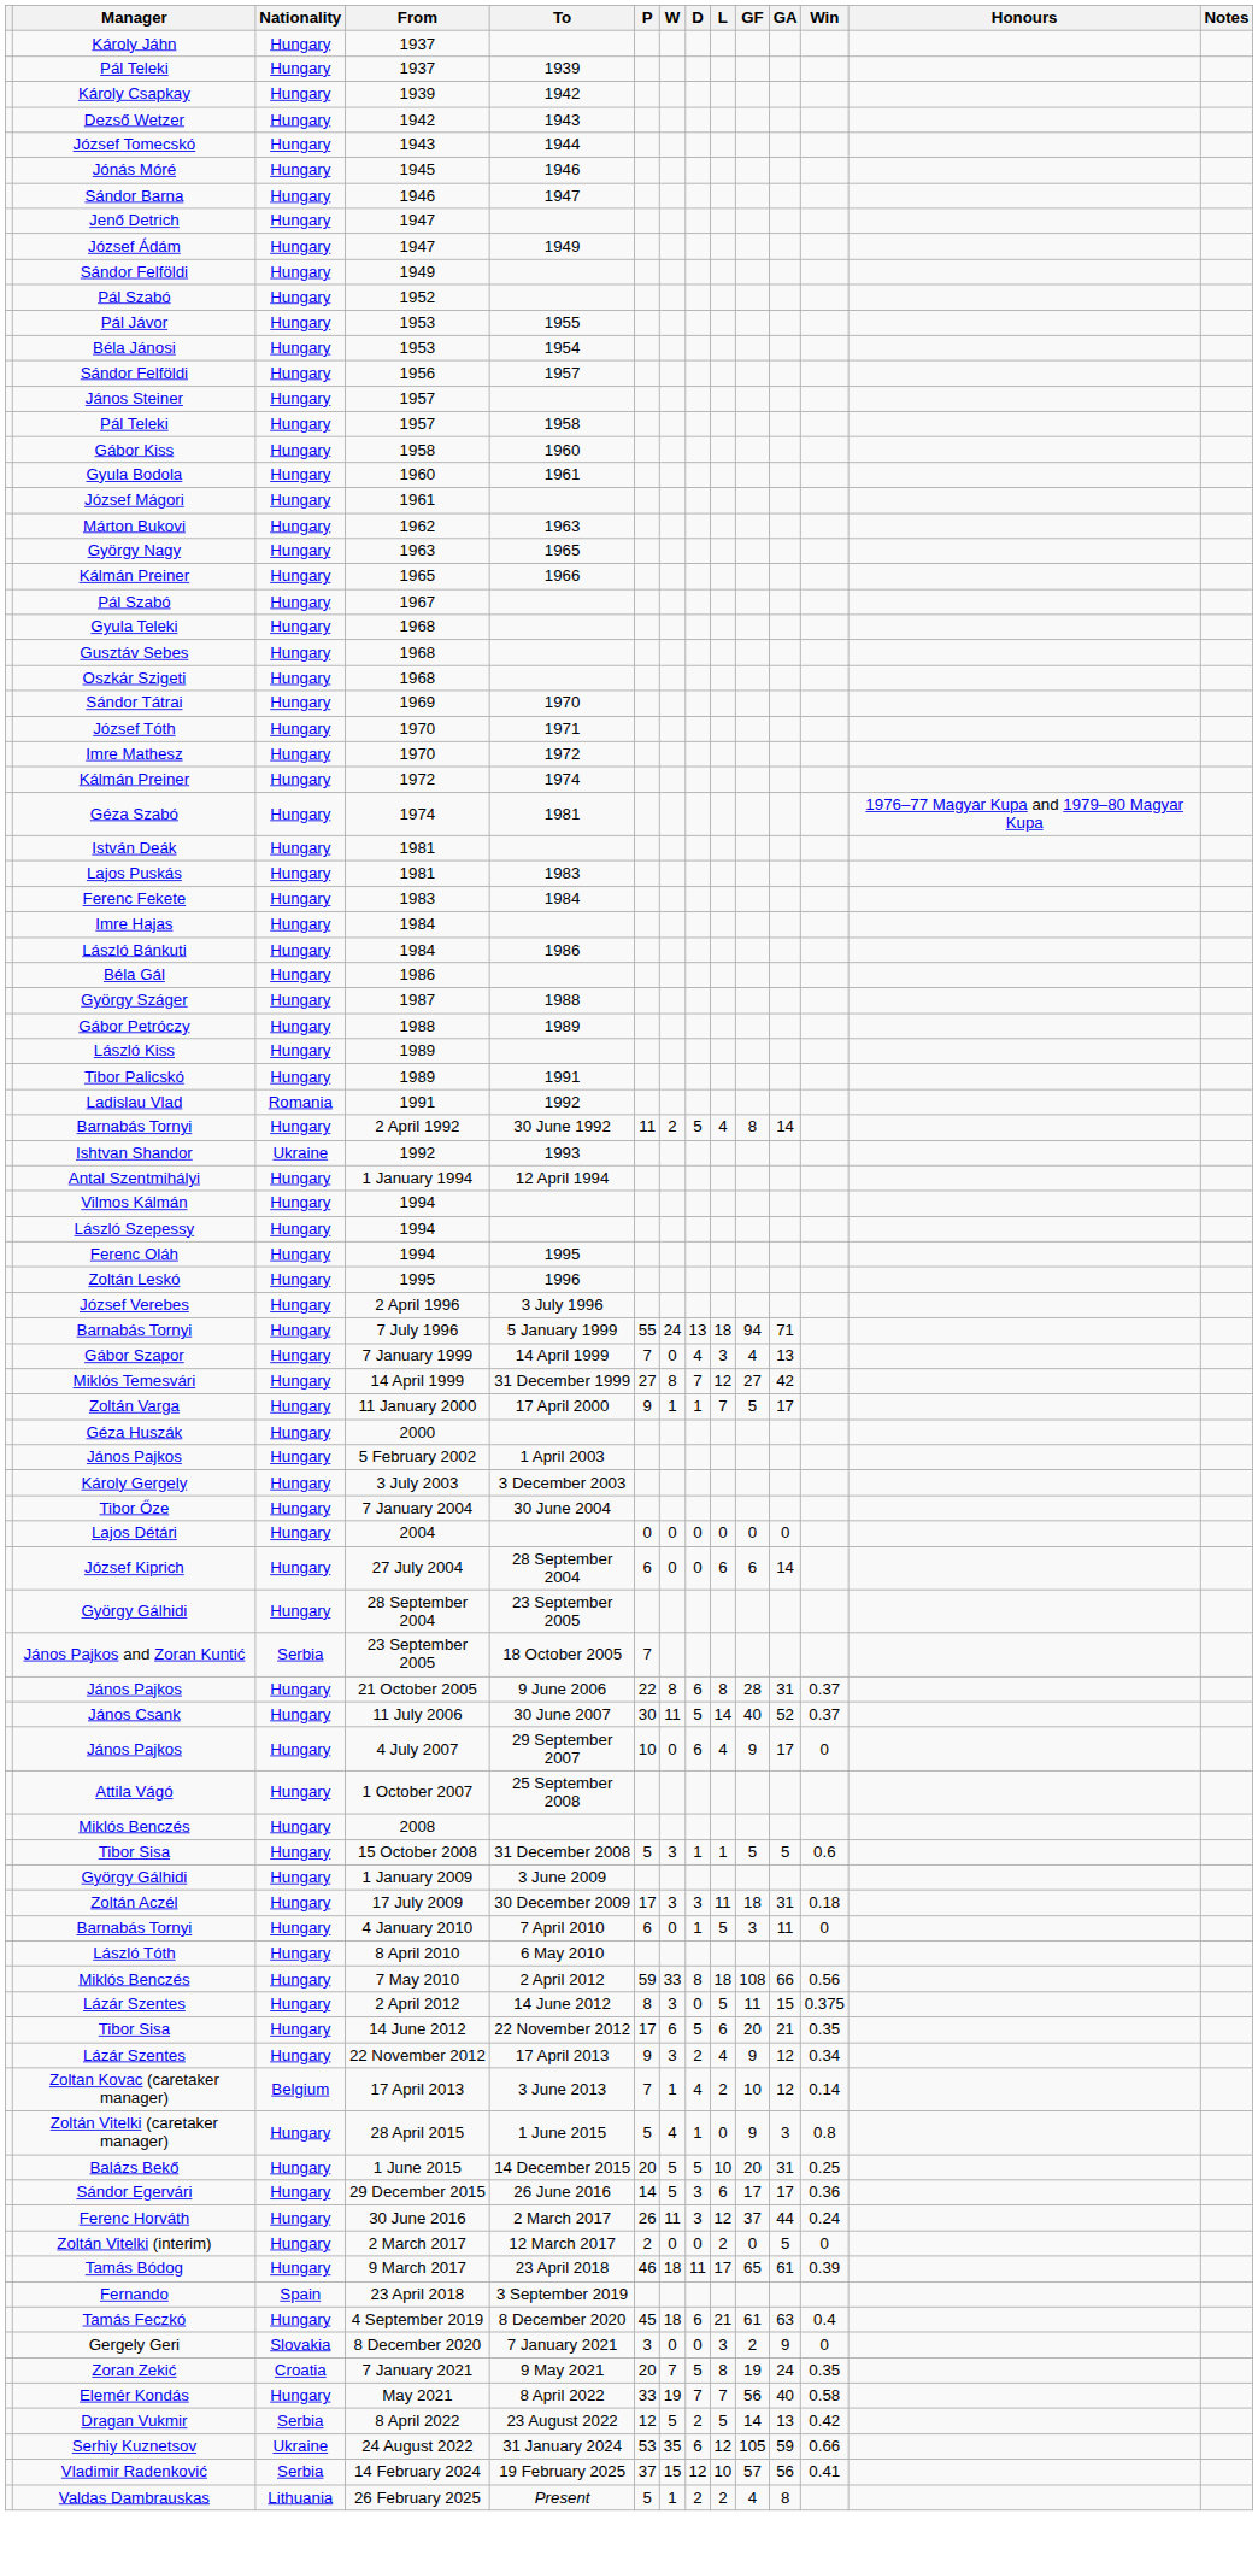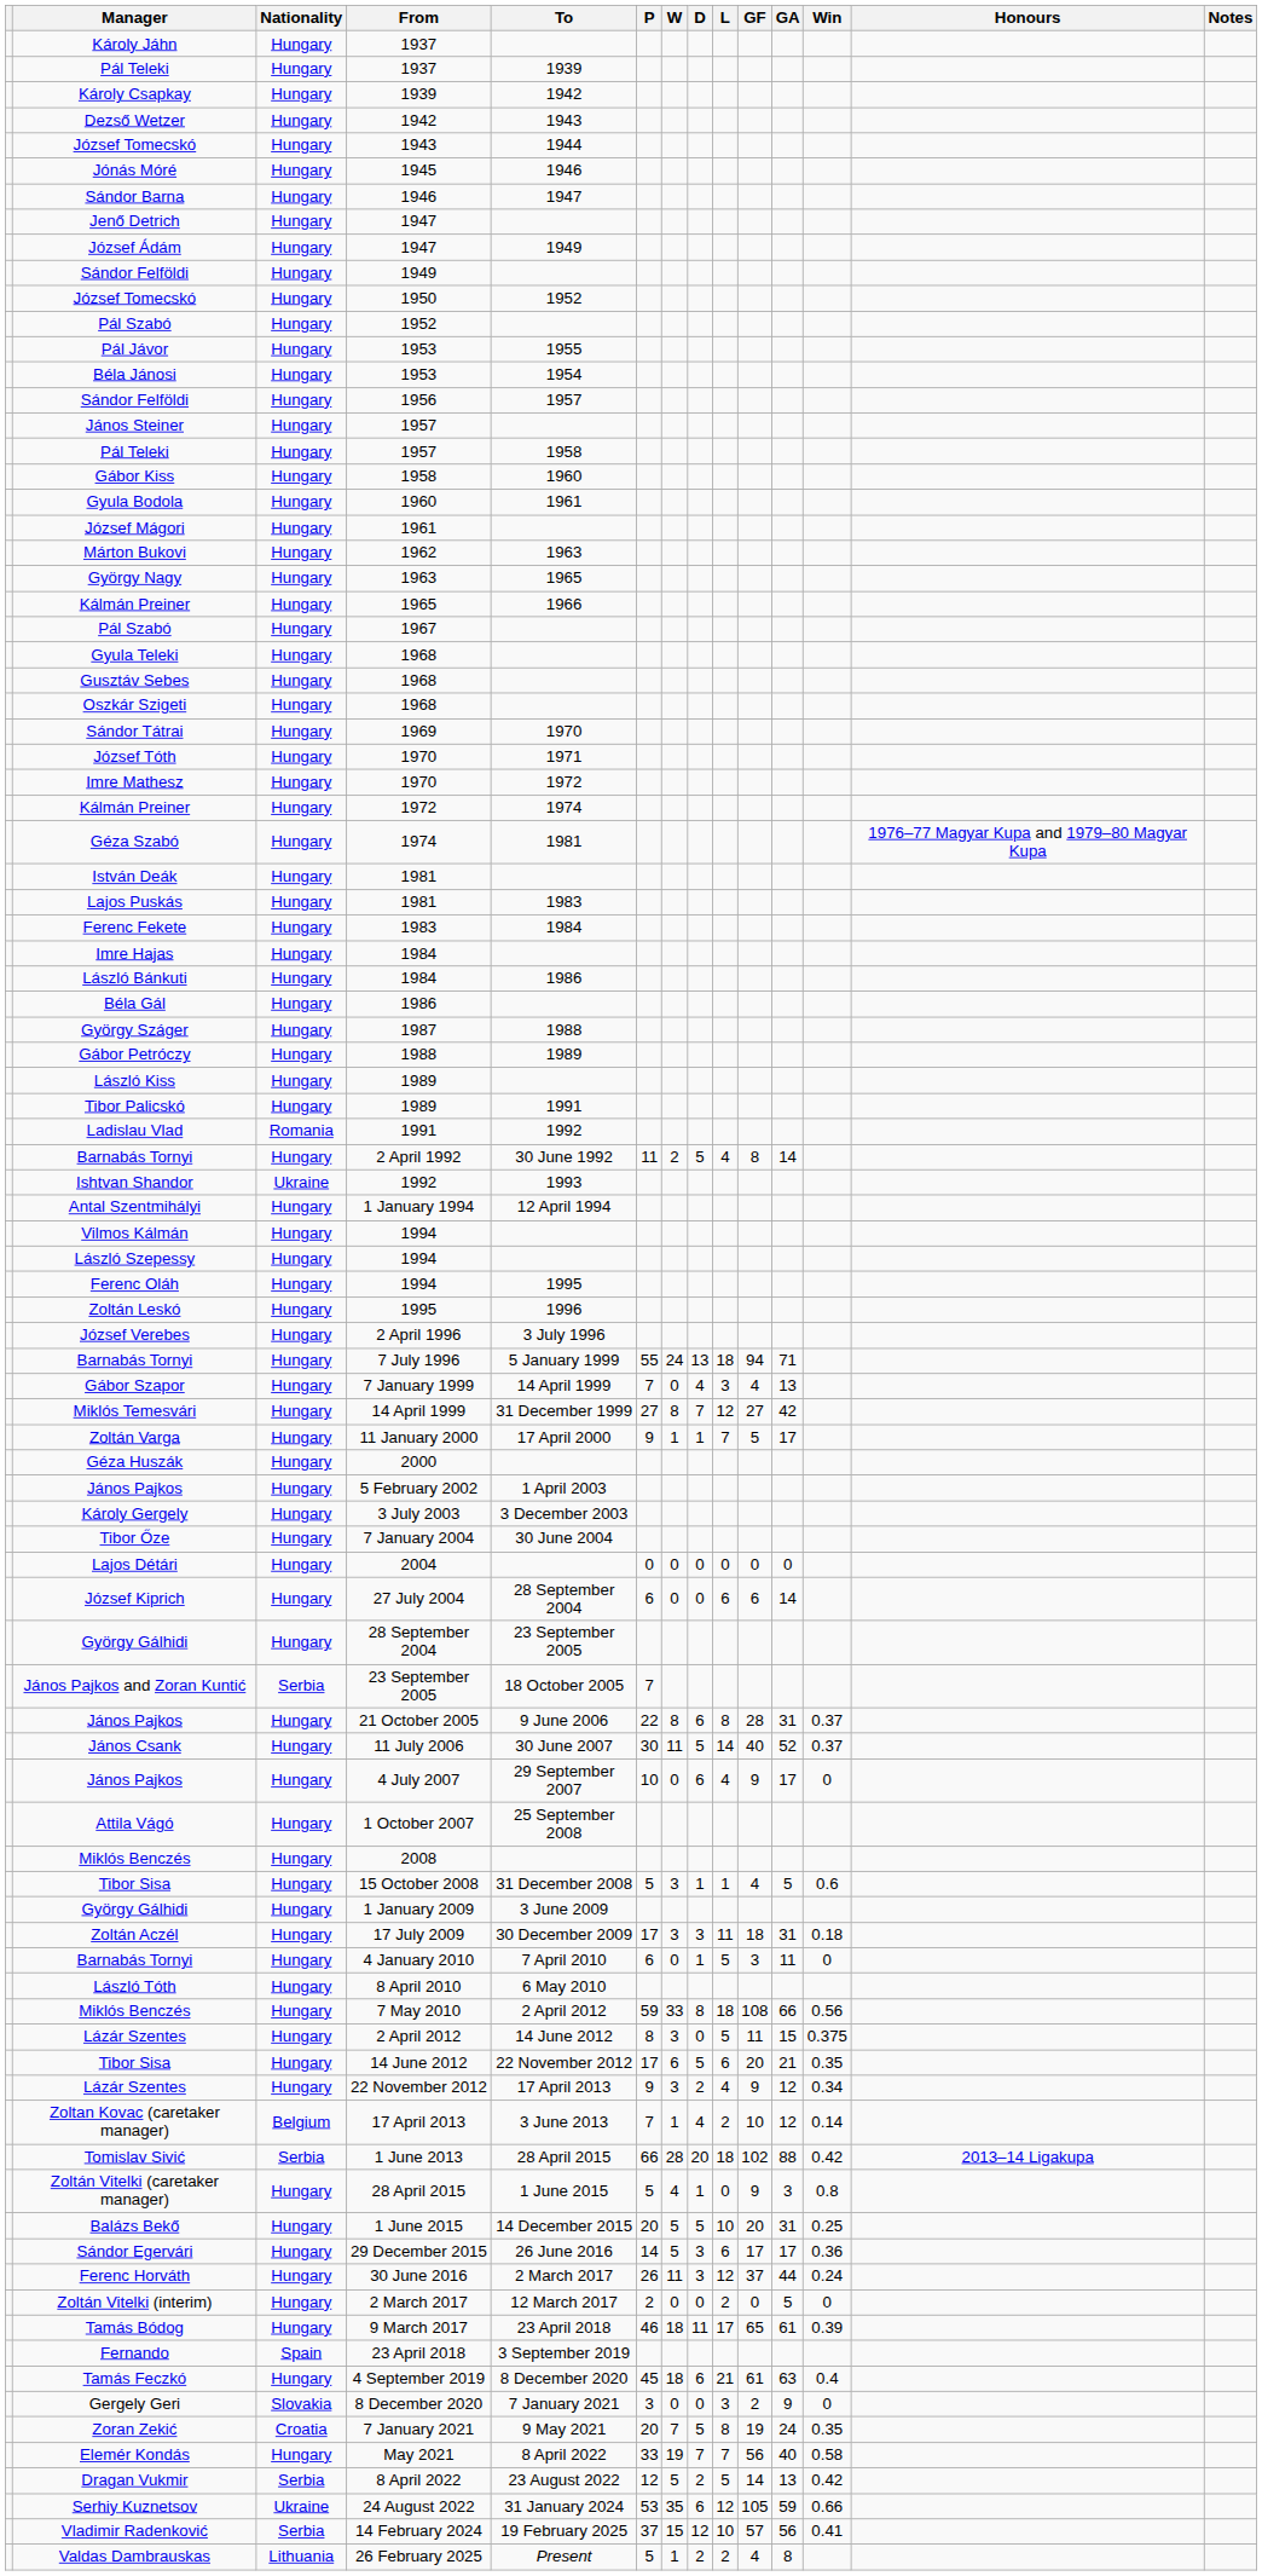+ row: József Tomecskó | Hungary | 1950 | 1952
15 October 2008 | GF: 5 -> 4
+ row: Tomislav Sivić | Serbia | 1 June 2013 | 28 April 2015 | 66 | 28 | 20 | 18 | 102 | 88 | 0.42 | 2013–14 Ligakupa
